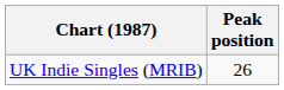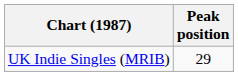UK Indie Singles (MRIB) | Peak position: 26 -> 29
